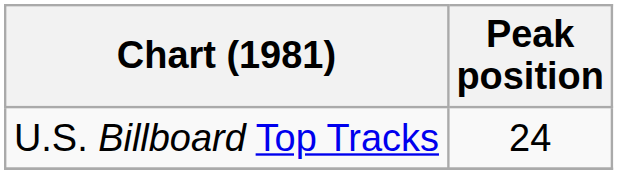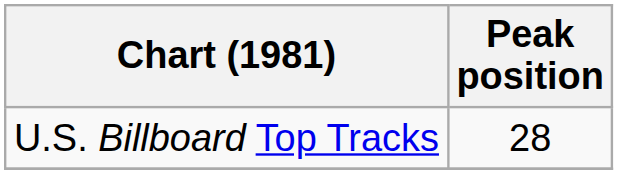U.S. Billboard Top Tracks | Peak position: 24 -> 28
